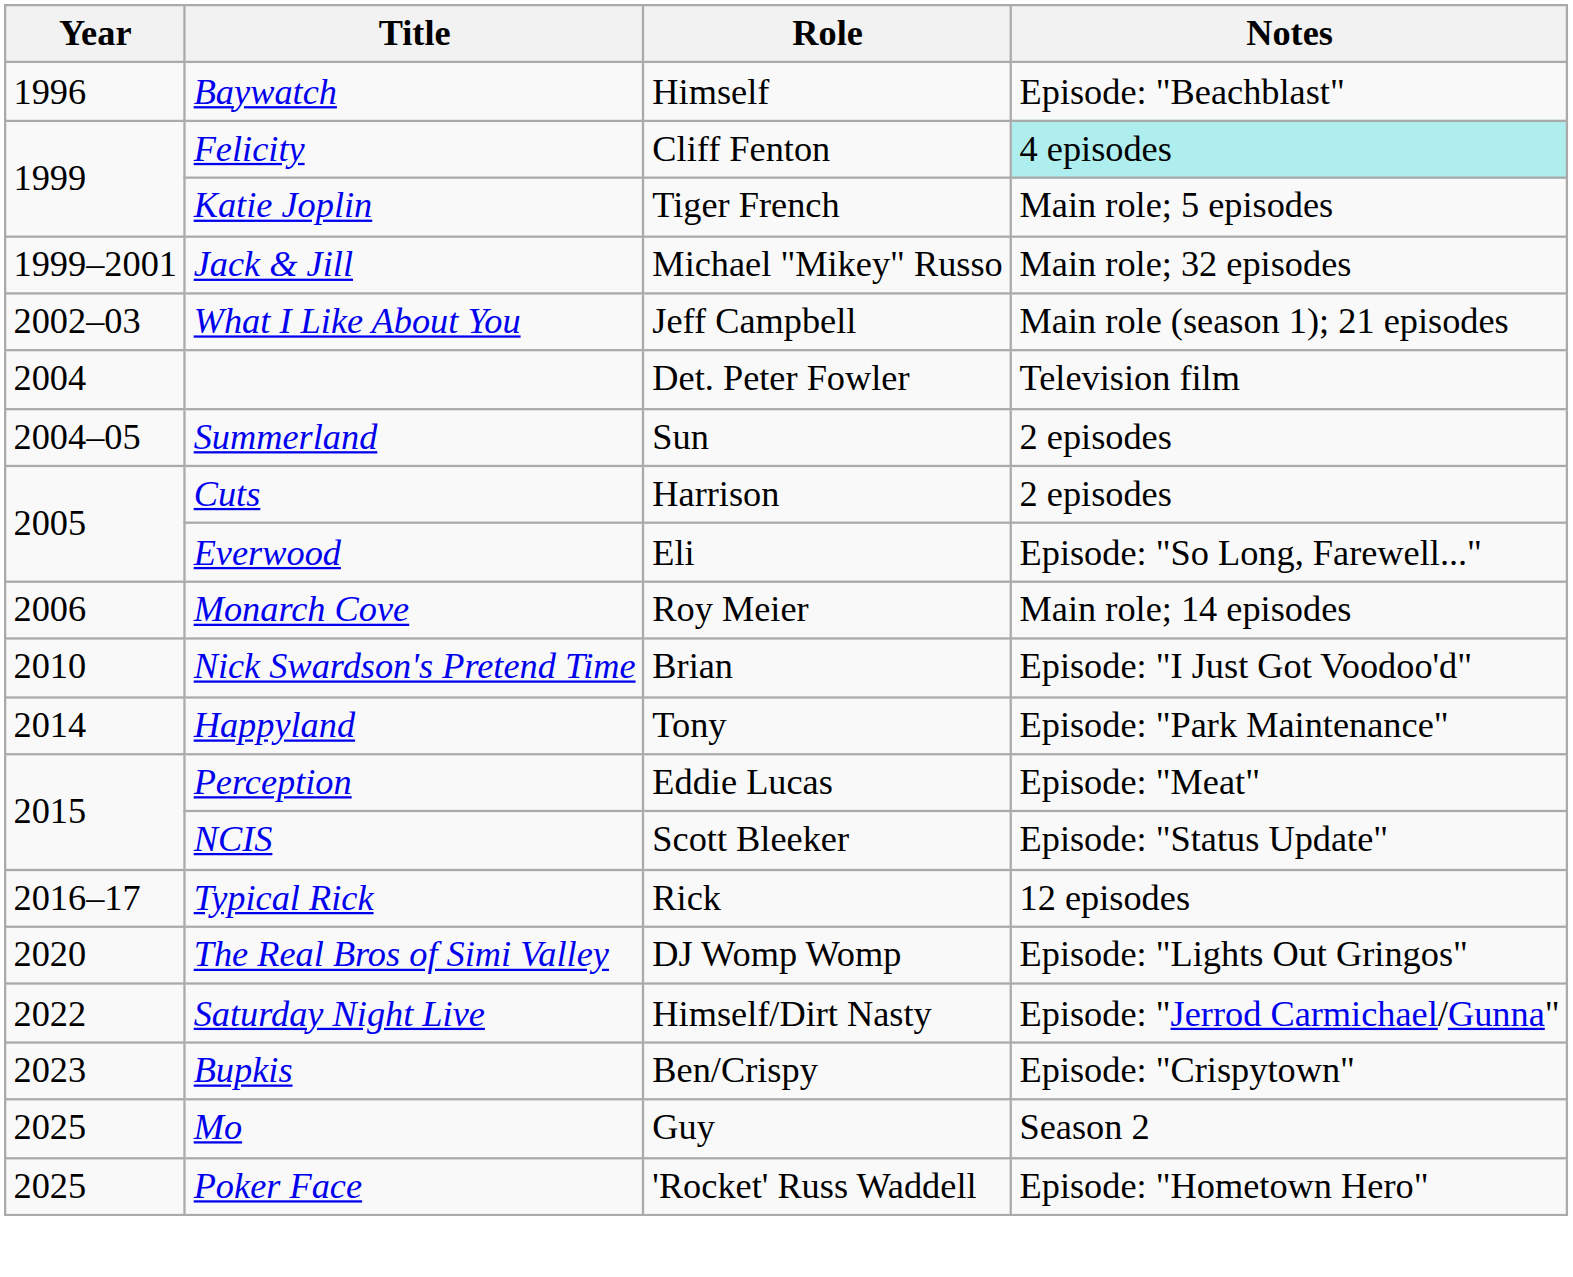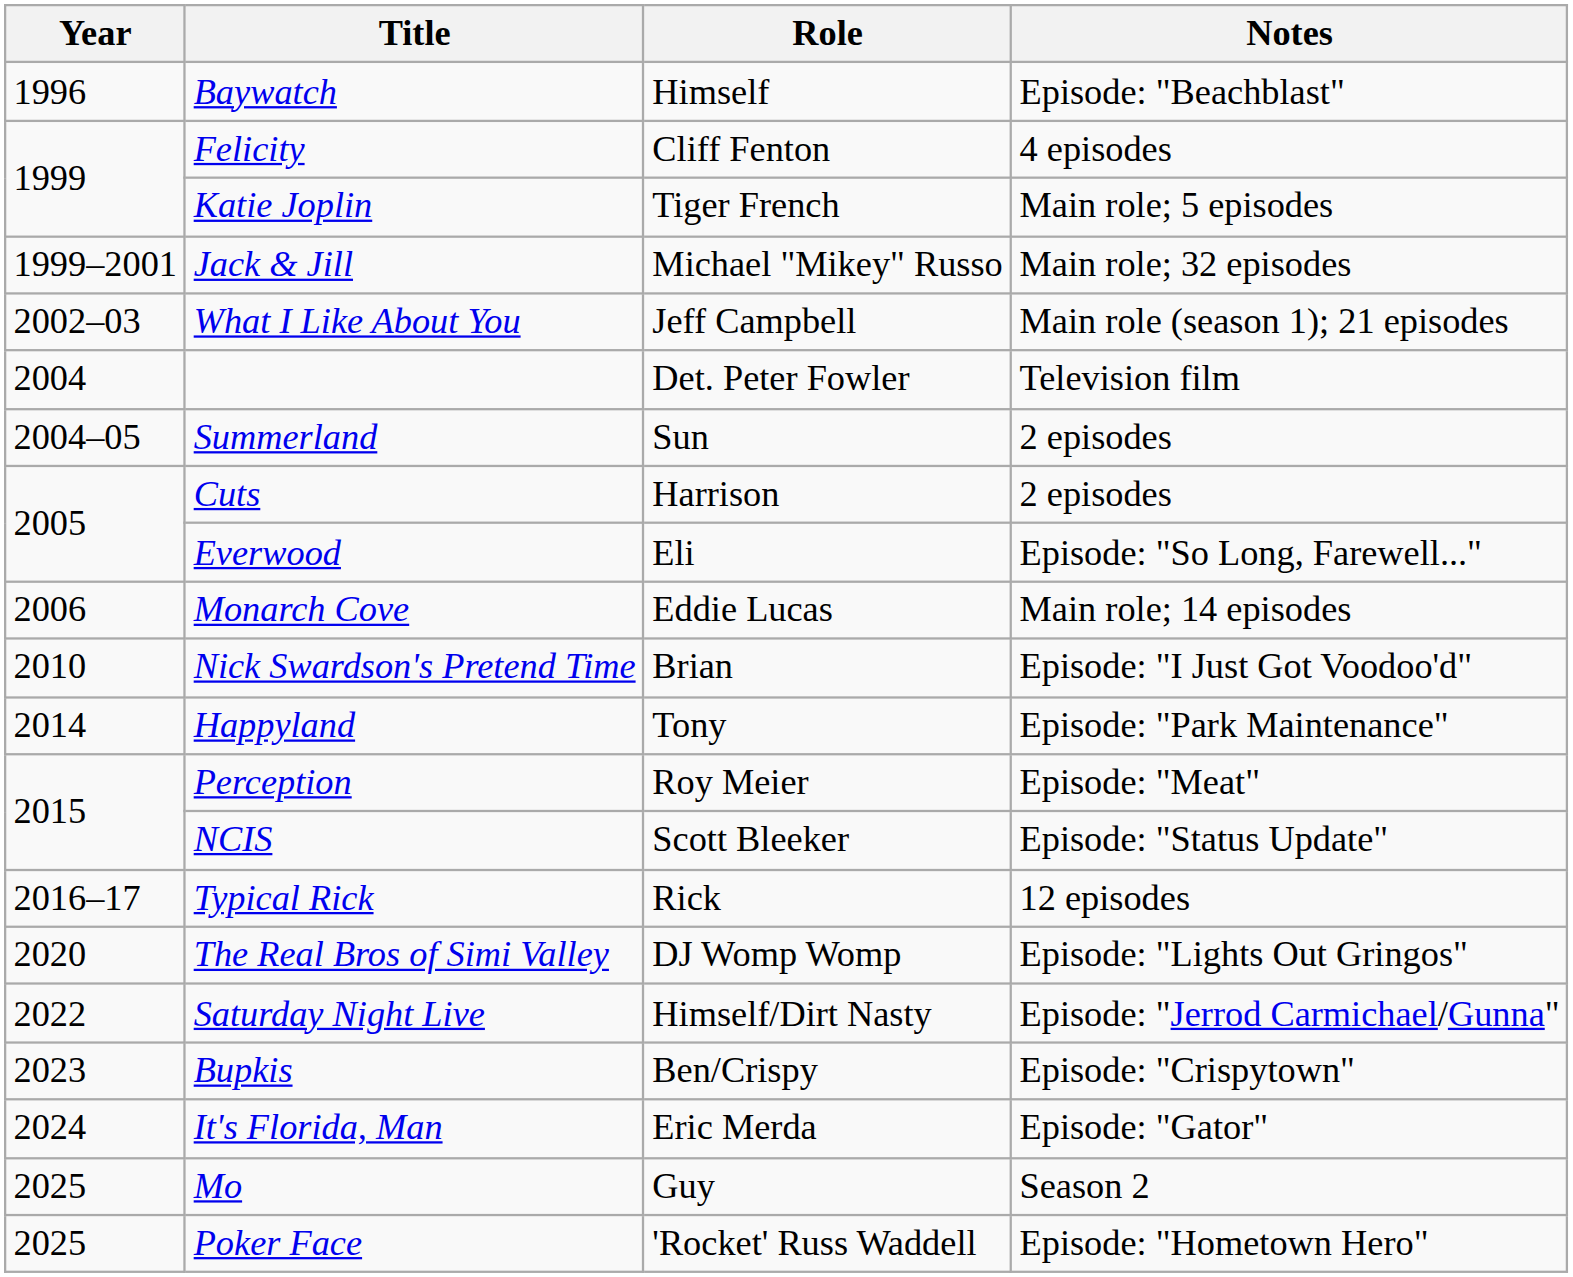Felicity | Notes: paleturquoise background -> no background
Monarch Cove | Role: Roy Meier -> Eddie Lucas
Perception | Role: Eddie Lucas -> Roy Meier
+ row: 2024 | It's Florida, Man | Eric Merda | Episode: "Gator"
